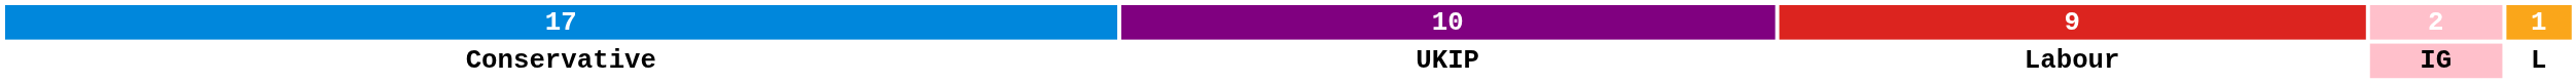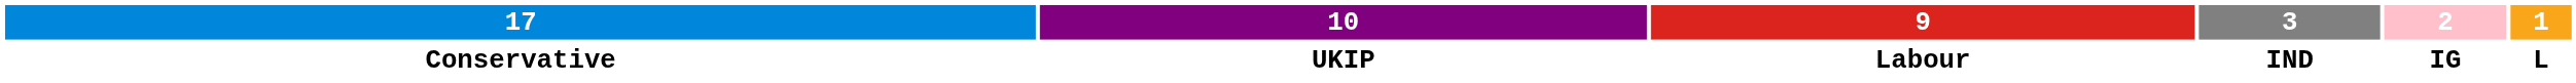+ column: 3 | IND
Conservative | 2: pink background -> no background
